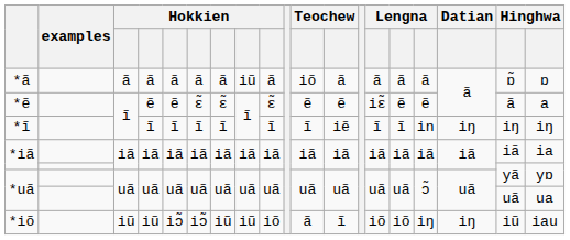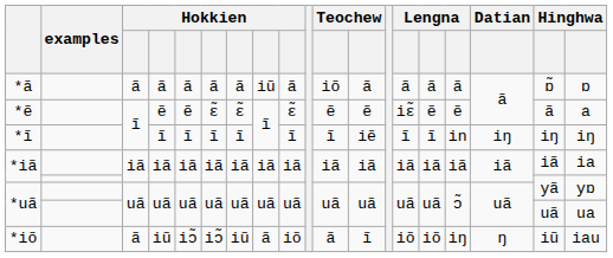*iõ | column 3: iũ -> ã
*iõ | column 8: iũ -> ã
*iõ | Datian: iŋ -> ŋ
